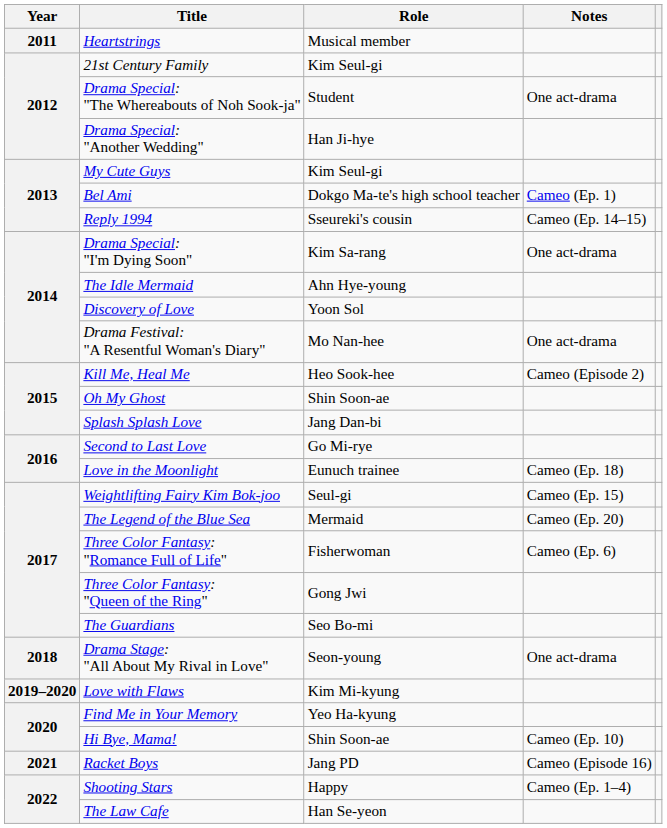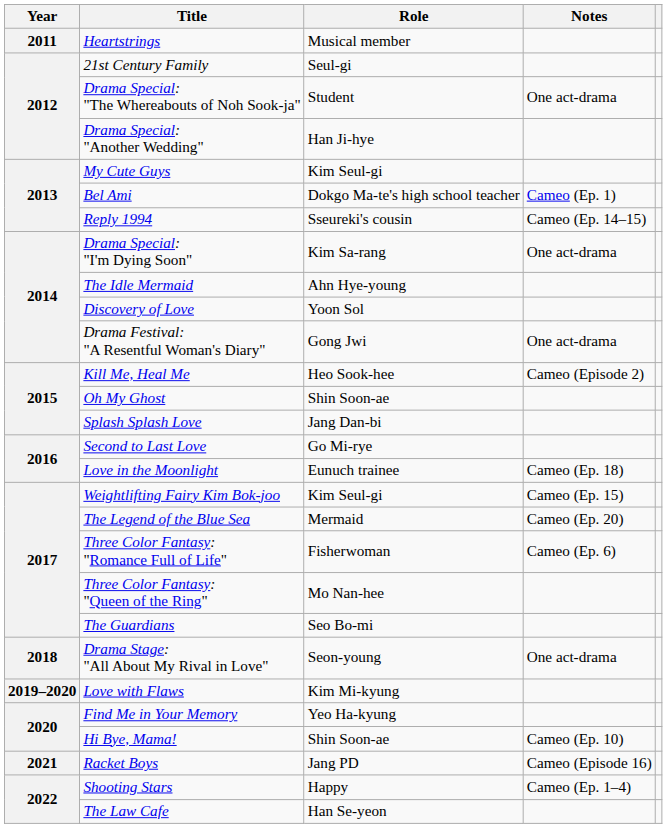21st Century Family | Role: Kim Seul-gi -> Seul-gi
Drama Festival: "A Resentful Woman's Diary" | Role: Mo Nan-hee -> Gong Jwi
Weightlifting Fairy Kim Bok-joo | Role: Seul-gi -> Kim Seul-gi
Three Color Fantasy: "Queen of the Ring" | Role: Gong Jwi -> Mo Nan-hee
